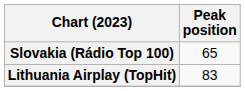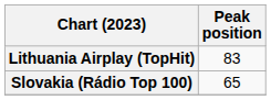rows swapped: Lithuania Airplay (TopHit) <-> Slovakia (Rádio Top 100)
